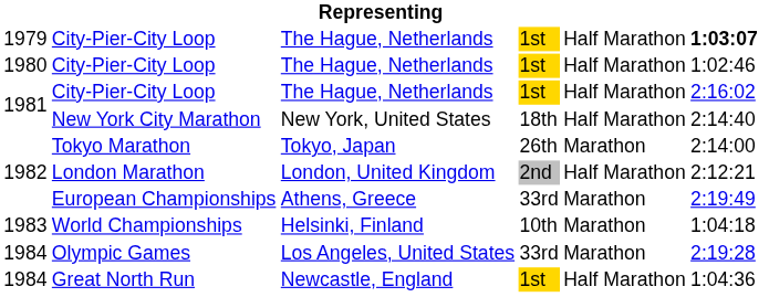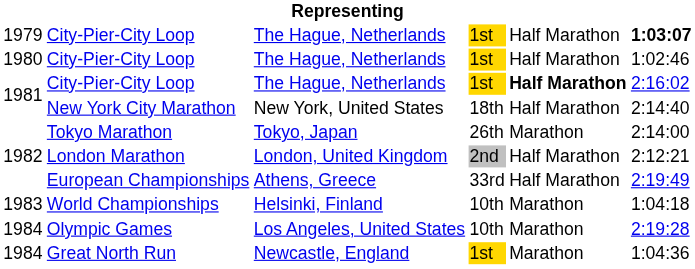1981 / City-Pier-City Loop | column 5: normal -> bold
European Championships | column 5: Marathon -> Half Marathon
Olympic Games | column 4: 33rd -> 10th
Great North Run | column 5: Half Marathon -> Marathon
